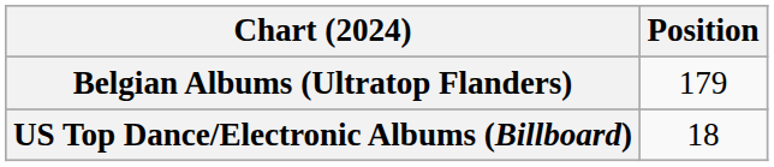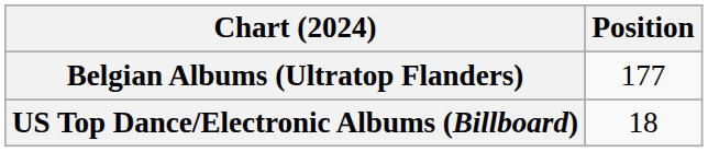Belgian Albums (Ultratop Flanders) | Position: 179 -> 177
